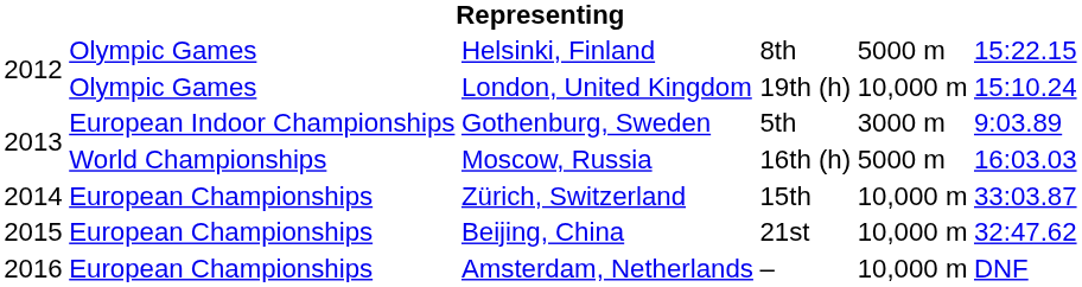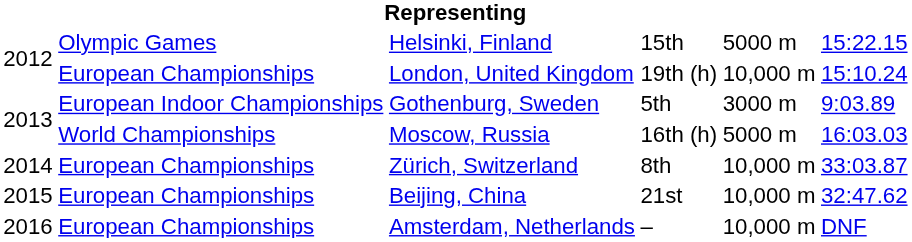Helsinki, Finland | column 4: 8th -> 15th
London, United Kingdom | column 2: Olympic Games -> European Championships
Zürich, Switzerland | column 4: 15th -> 8th
